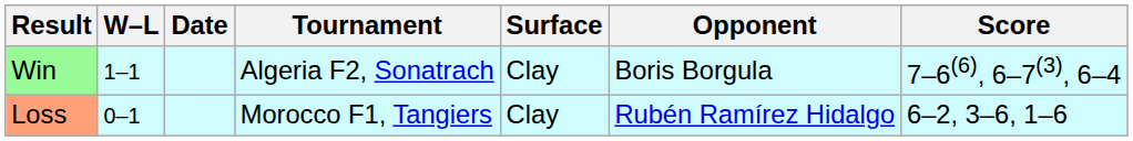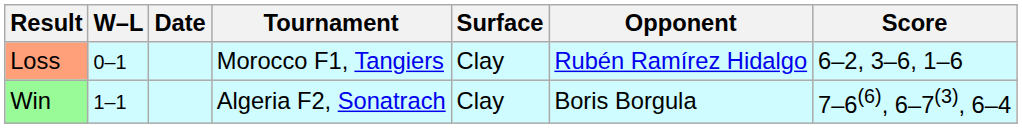rows swapped: Loss <-> Win
